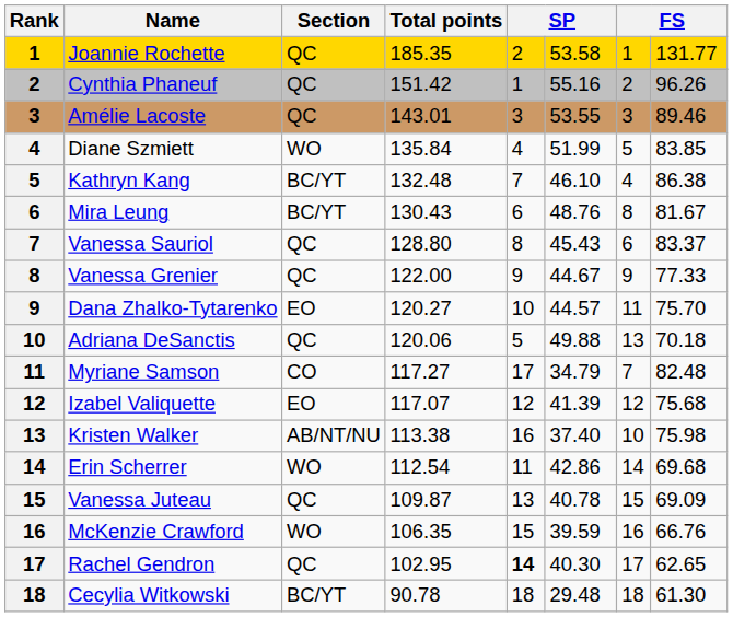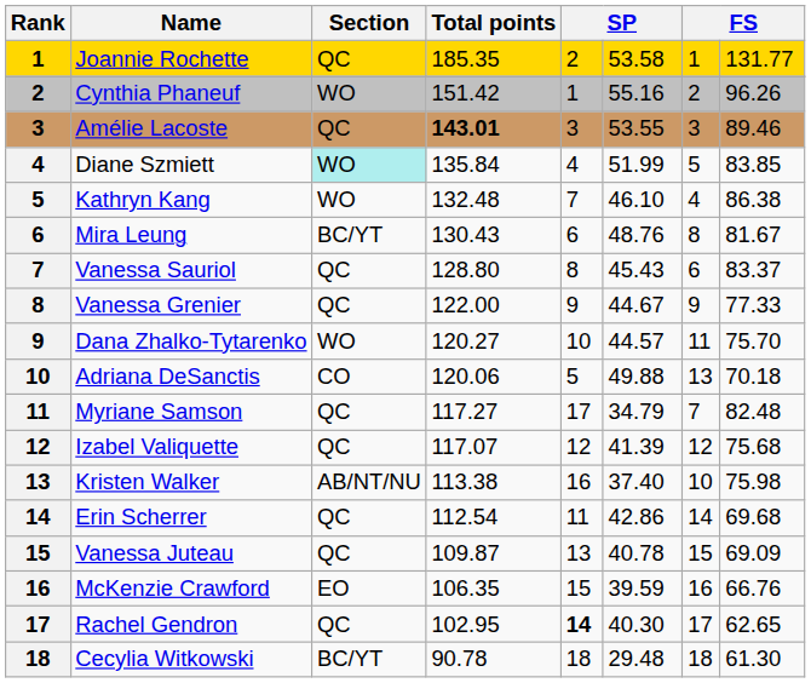Cynthia Phaneuf | Section: QC -> WO
Amélie Lacoste | Total points: normal -> bold
Diane Szmiett | Section: no background -> paleturquoise background
Kathryn Kang | Section: BC/YT -> WO
Dana Zhalko-Tytarenko | Section: EO -> WO
Adriana DeSanctis | Section: QC -> CO
Myriane Samson | Section: CO -> QC
Izabel Valiquette | Section: EO -> QC
Erin Scherrer | Section: WO -> QC
McKenzie Crawford | Section: WO -> EO
